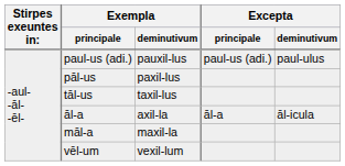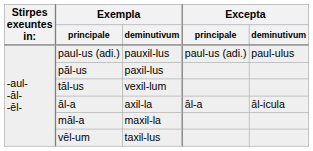tāl-us | Exempla / deminutivum: taxil-lus -> vexil-lum
vēl-um | Exempla / deminutivum: vexil-lum -> taxil-lus
